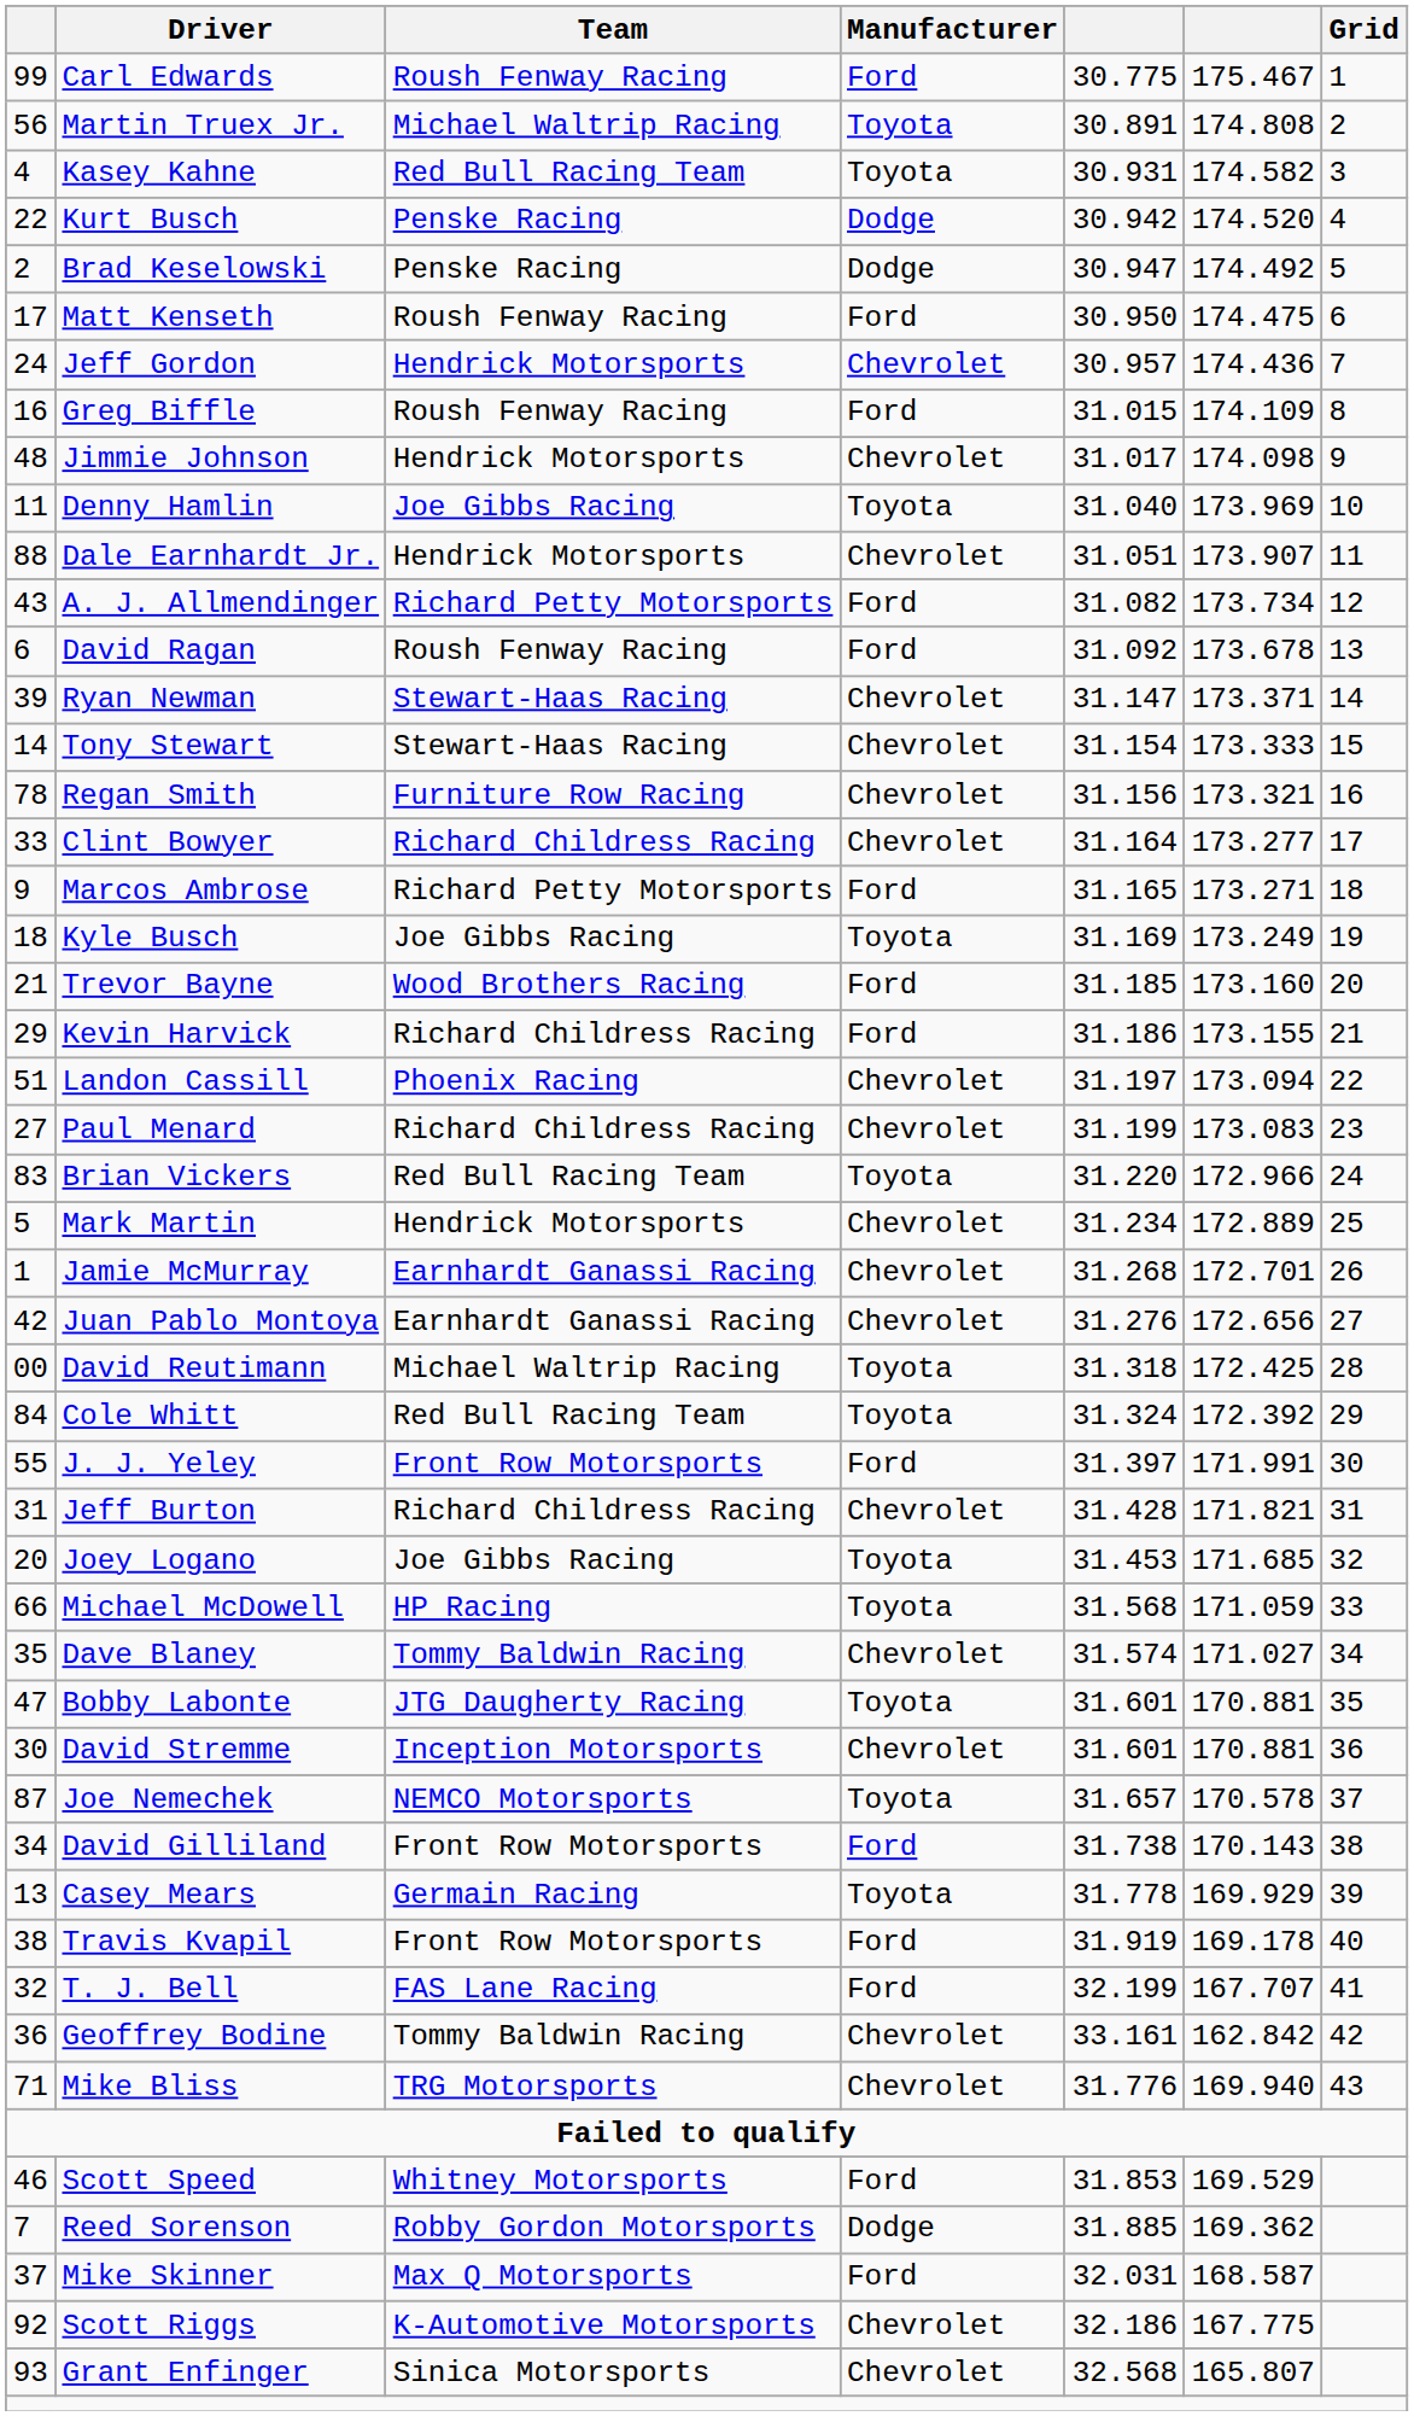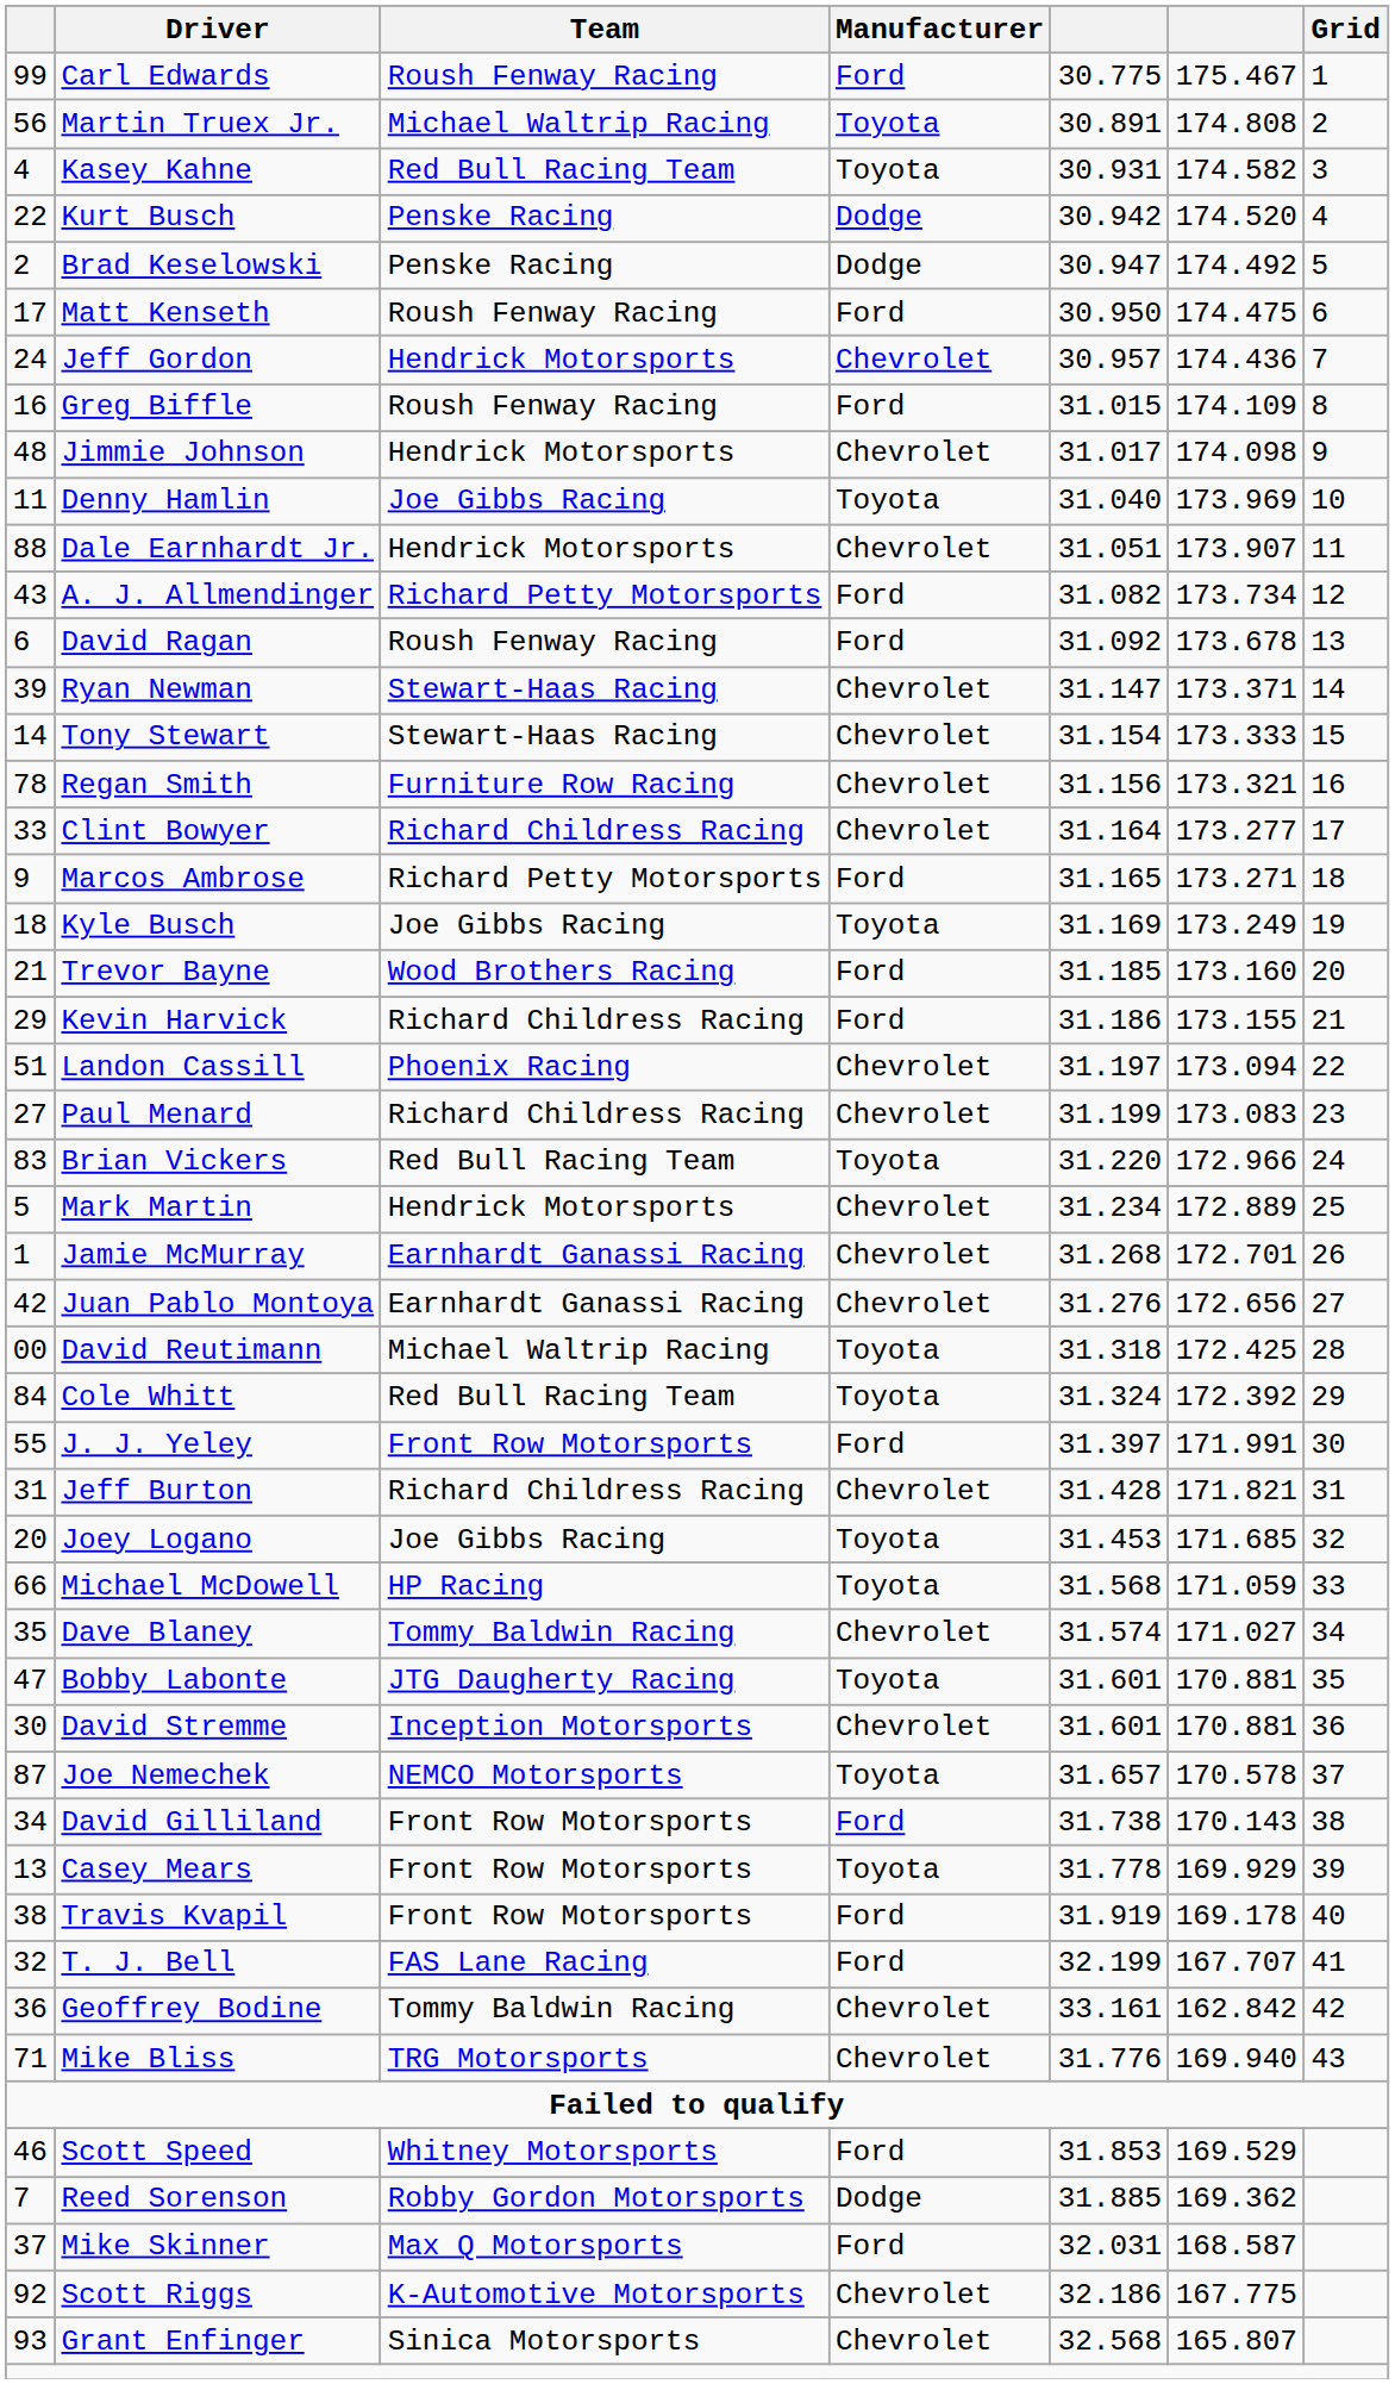Casey Mears | Team: Germain Racing -> Front Row Motorsports
